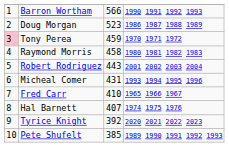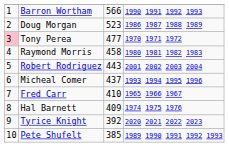Tony Perea | column 3: 459 -> 477
Micheal Comer | column 3: 431 -> 437
Hal Barnett | column 3: 407 -> 409
